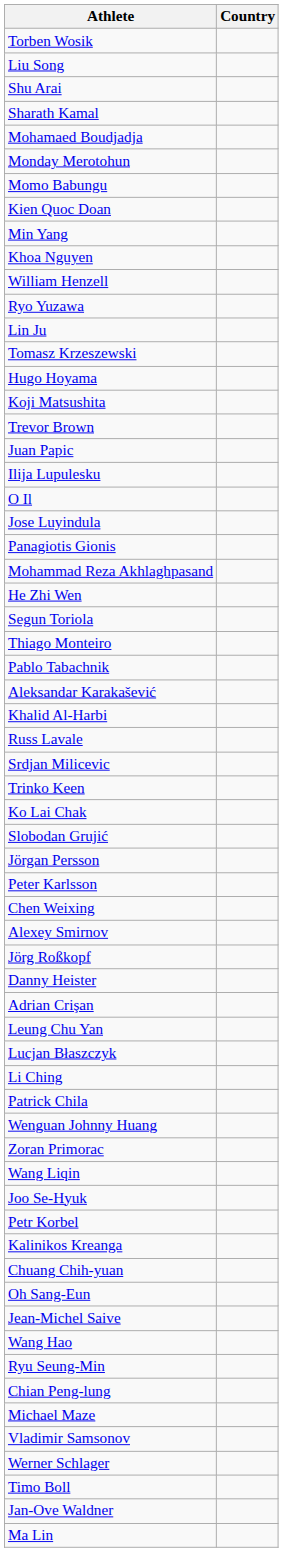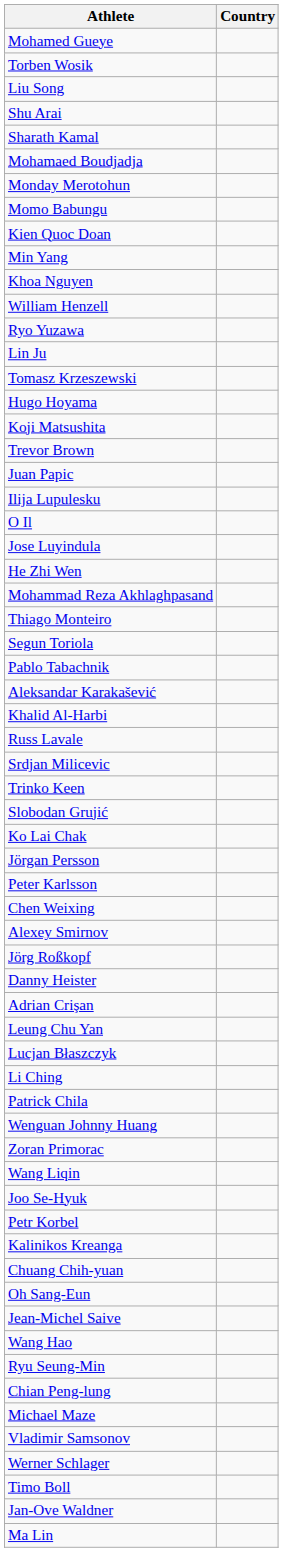+ row: Mohamed Gueye
- row: Panagiotis Gionis
rows swapped: He Zhi Wen <-> Mohammad Reza Akhlaghpasand
rows swapped: Thiago Monteiro <-> Segun Toriola
rows swapped: Slobodan Grujić <-> Ko Lai Chak
